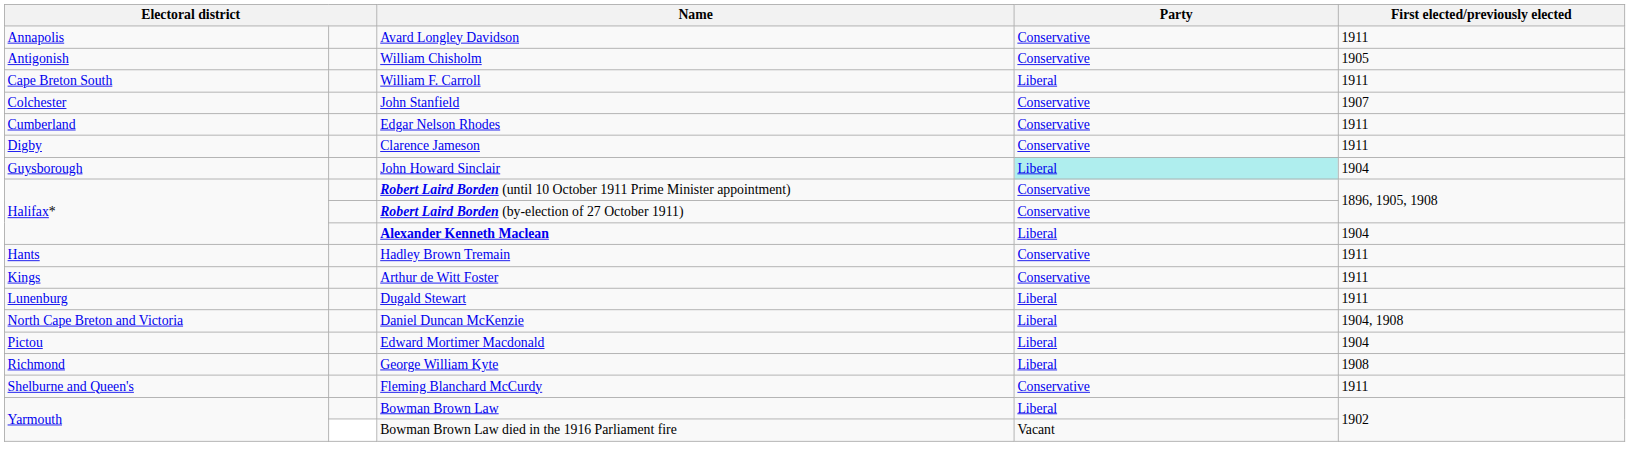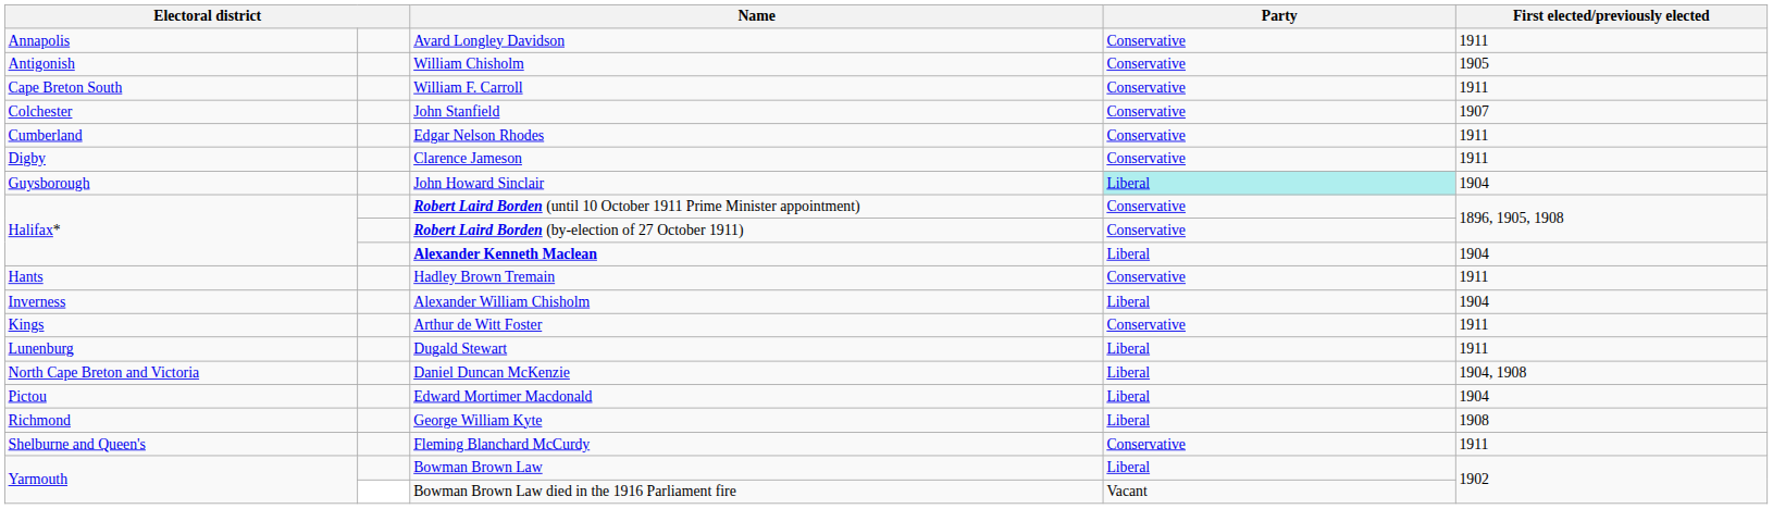William F. Carroll | Party: Liberal -> Conservative
+ row: Inverness | Alexander William Chisholm | Liberal | 1904
